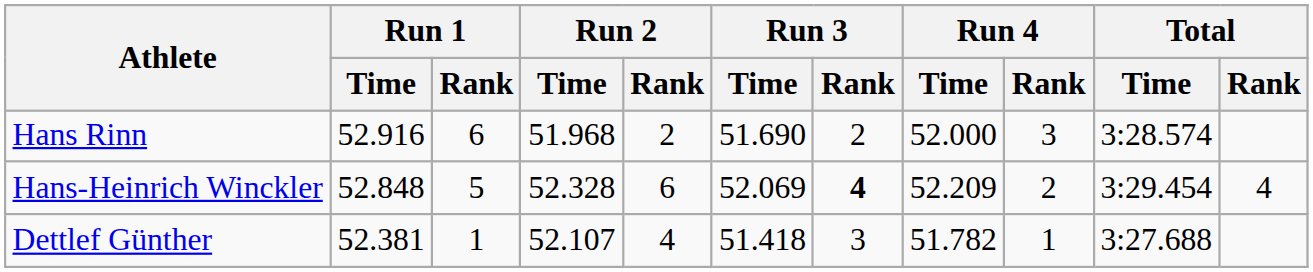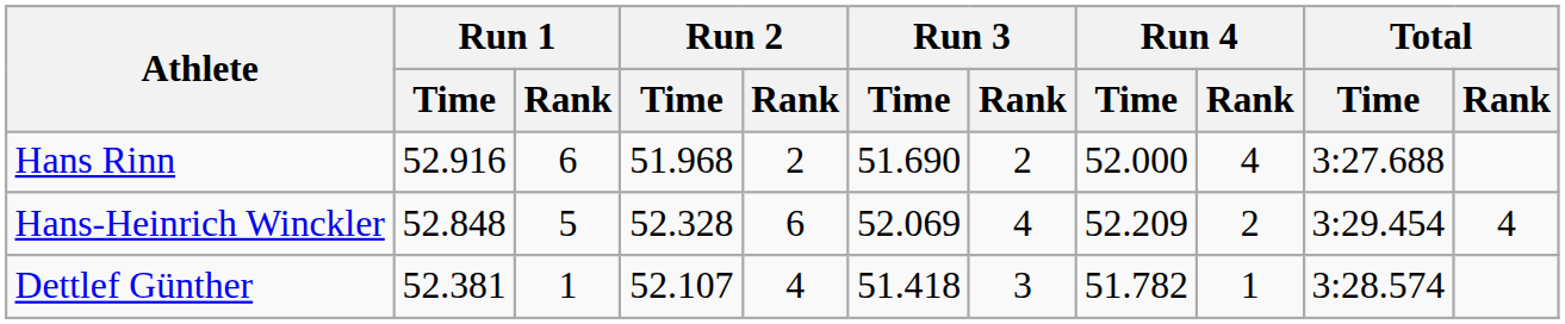Hans Rinn | Run 4 / Rank: 3 -> 4
Hans Rinn | Total / Time: 3:28.574 -> 3:27.688
Hans-Heinrich Winckler | Run 3 / Rank: bold -> normal
Dettlef Günther | Total / Time: 3:27.688 -> 3:28.574
